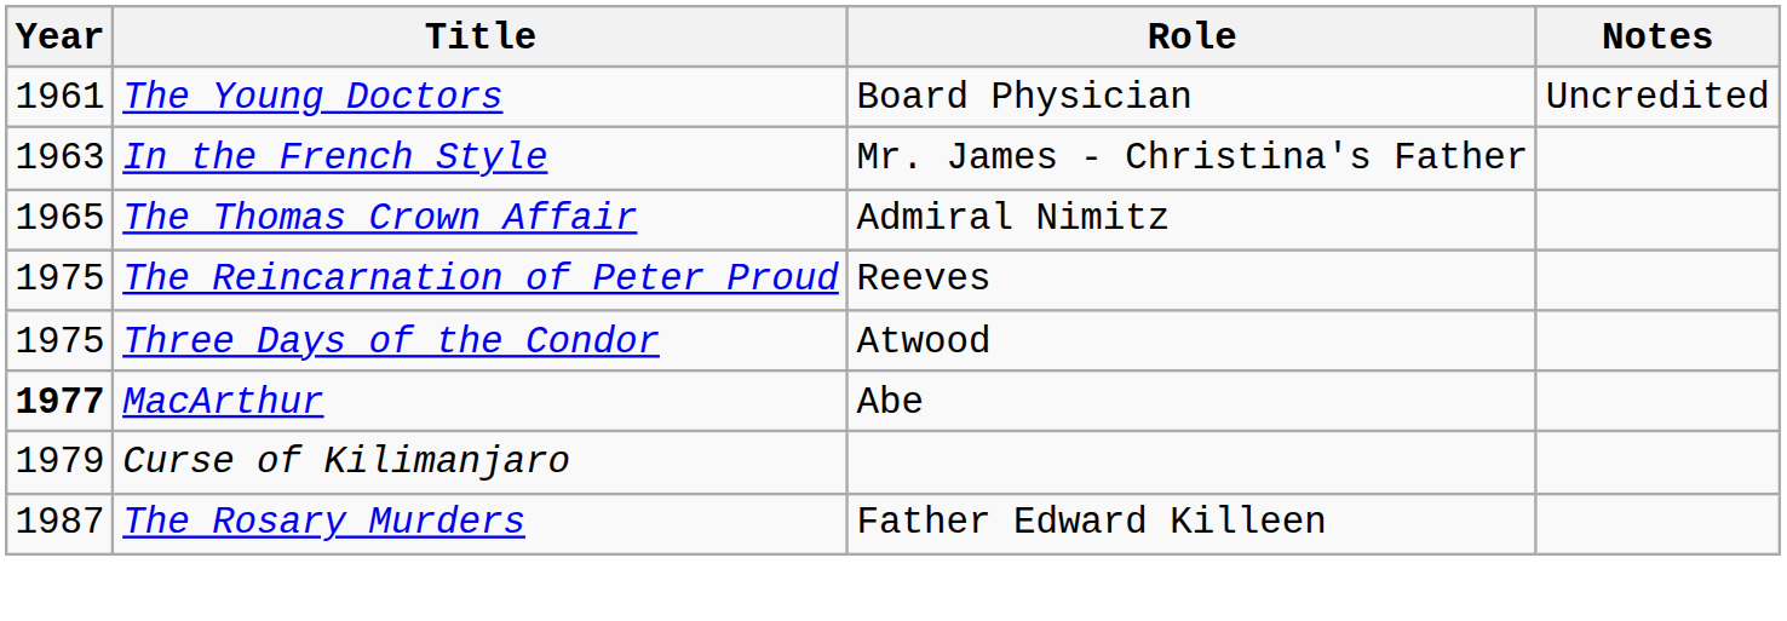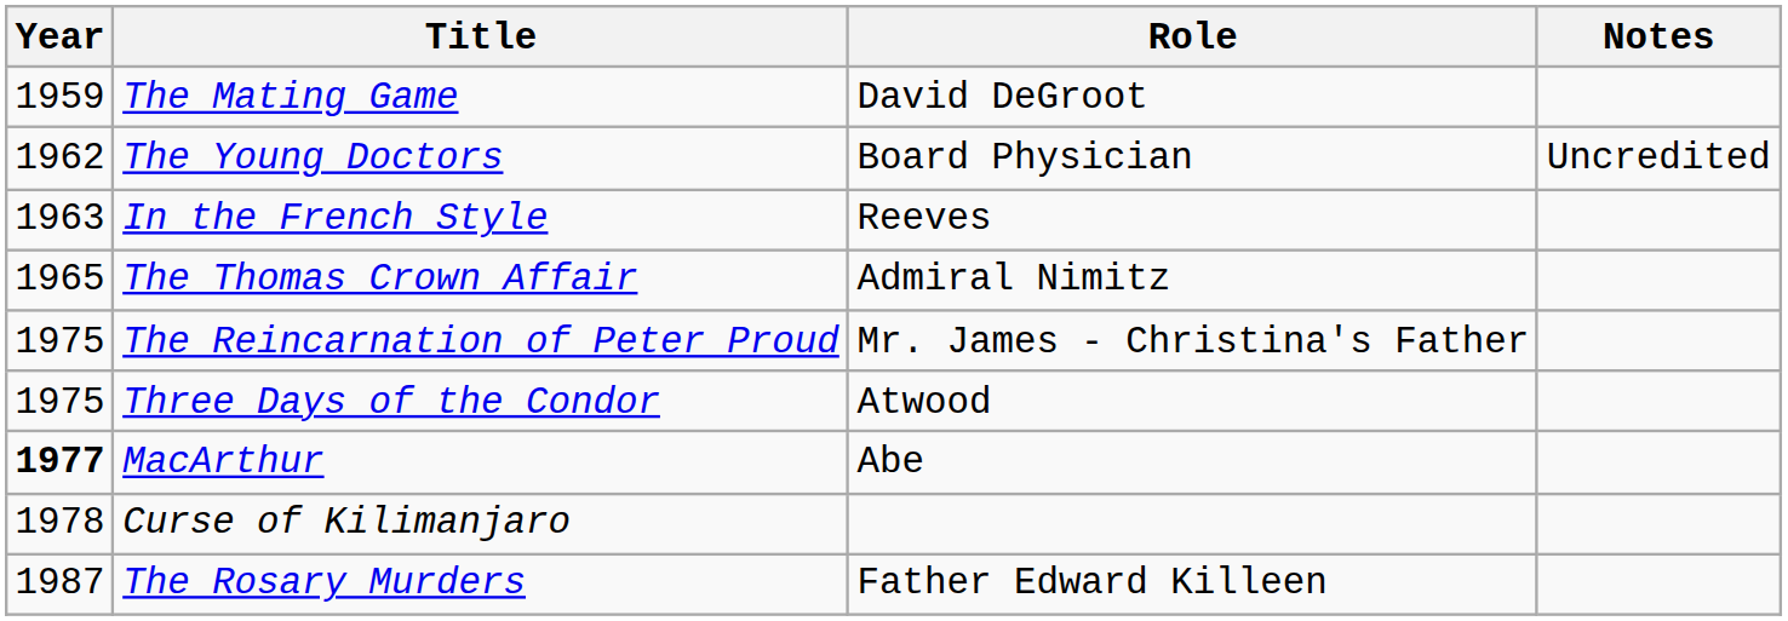+ row: 1959 | The Mating Game | David DeGroot
The Young Doctors | Year: 1961 -> 1962
In the French Style | Role: Mr. James - Christina's Father -> Reeves
The Reincarnation of Peter Proud | Role: Reeves -> Mr. James - Christina's Father
Curse of Kilimanjaro | Year: 1979 -> 1978
